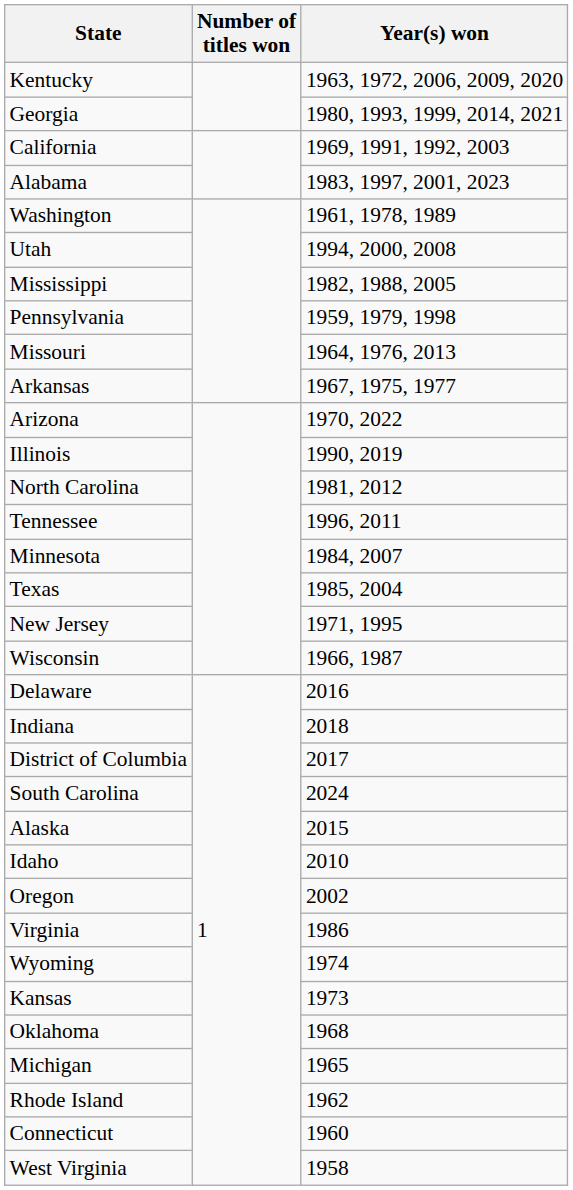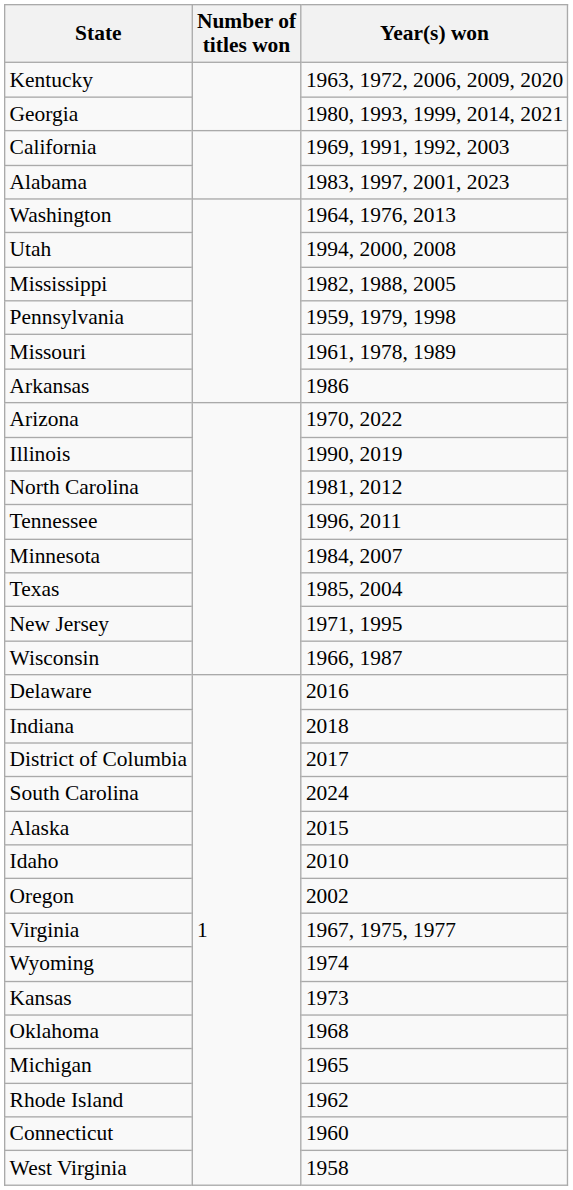Washington | Year(s) won: 1961, 1978, 1989 -> 1964, 1976, 2013
Missouri | Year(s) won: 1964, 1976, 2013 -> 1961, 1978, 1989
Arkansas | Year(s) won: 1967, 1975, 1977 -> 1986
Virginia | Year(s) won: 1986 -> 1967, 1975, 1977
